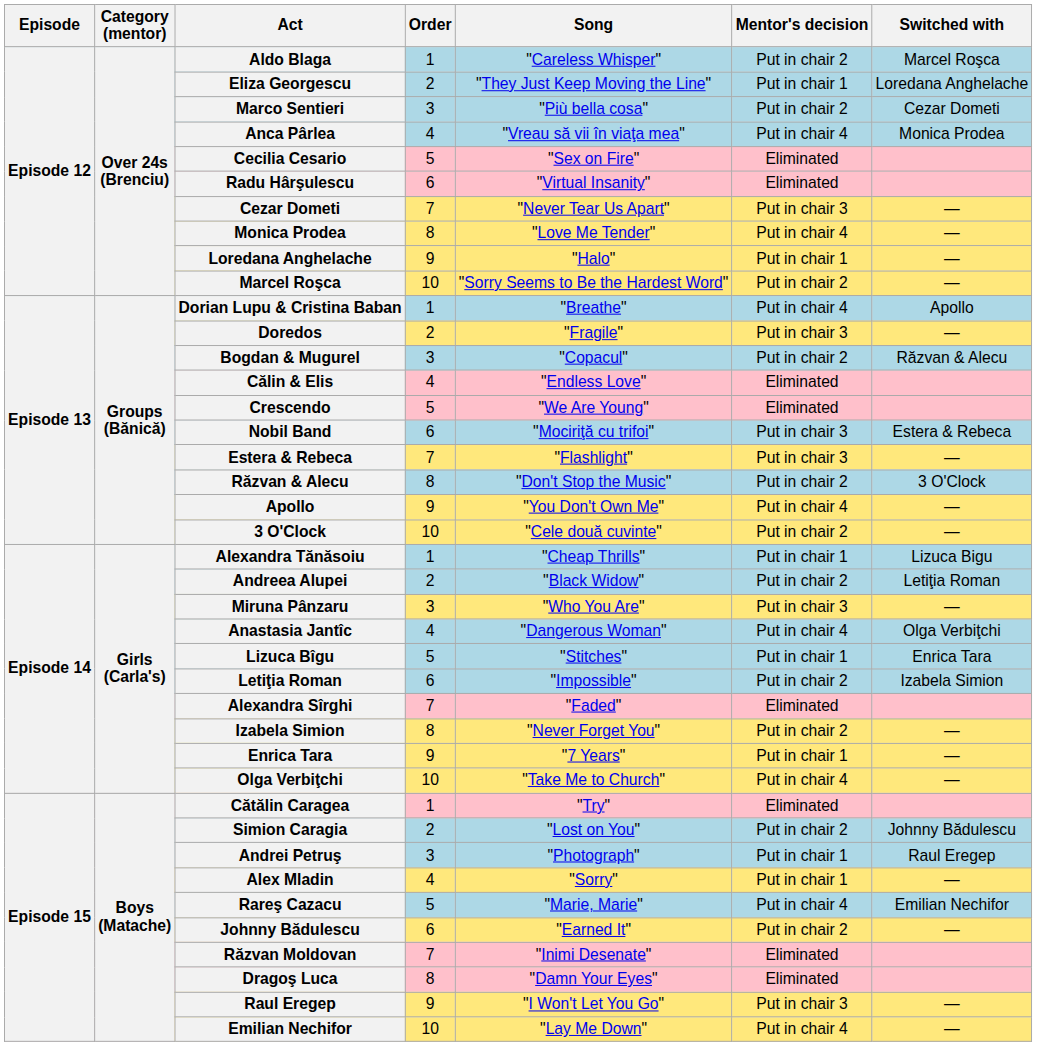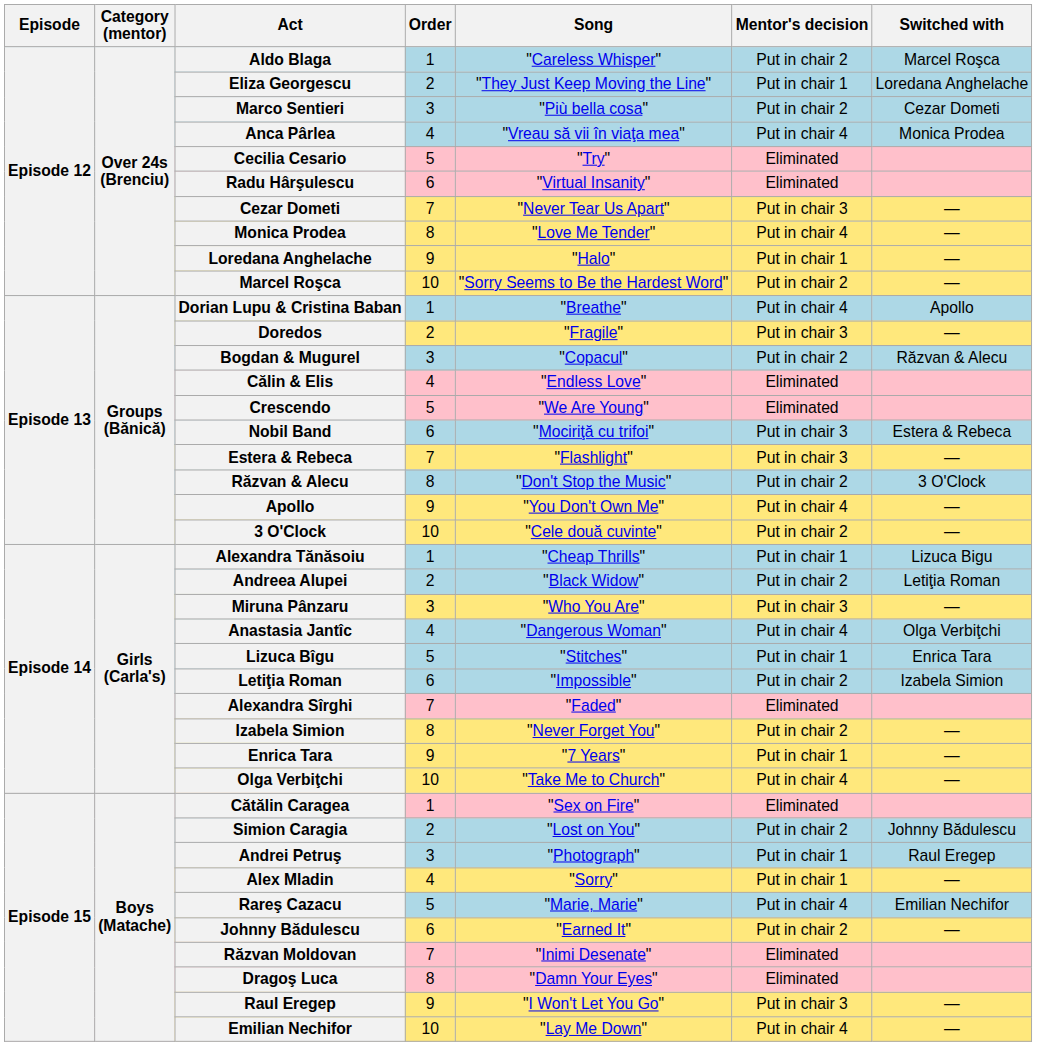Cecilia Cesario | Song: "Sex on Fire" -> "Try"
Cătălin Caragea | Song: "Try" -> "Sex on Fire"
